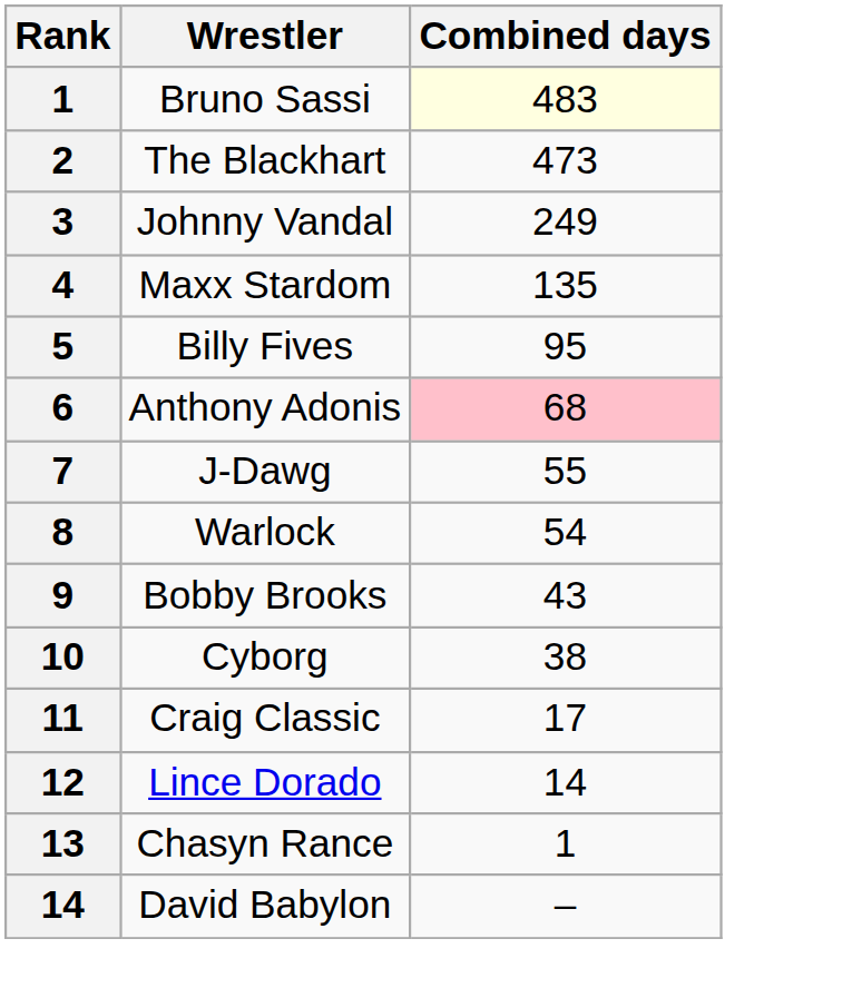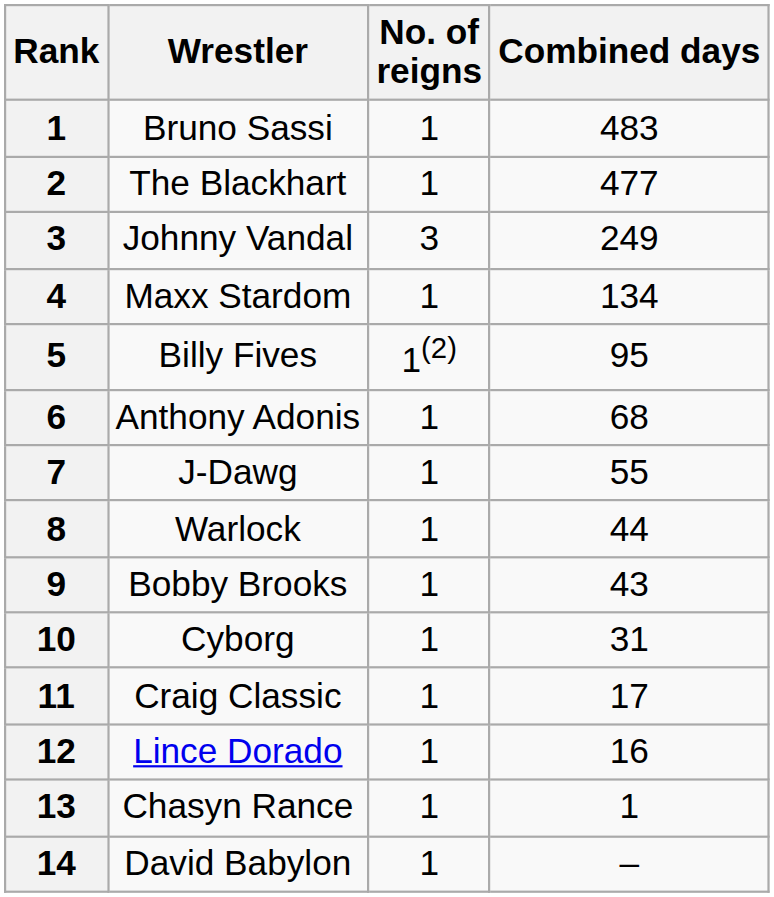+ column: No. of reigns | 1 | 1 | 3 | 1 | 1(2) | 1 | 1 | 1 | 1 | 1 | 1 | 1 | 1 | 1
Bruno Sassi | Combined days: lightyellow background -> no background
The Blackhart | Combined days: 473 -> 477
Maxx Stardom | Combined days: 135 -> 134
Anthony Adonis | Combined days: pink background -> no background
Warlock | Combined days: 54 -> 44
Cyborg | Combined days: 38 -> 31
Lince Dorado | Combined days: 14 -> 16
